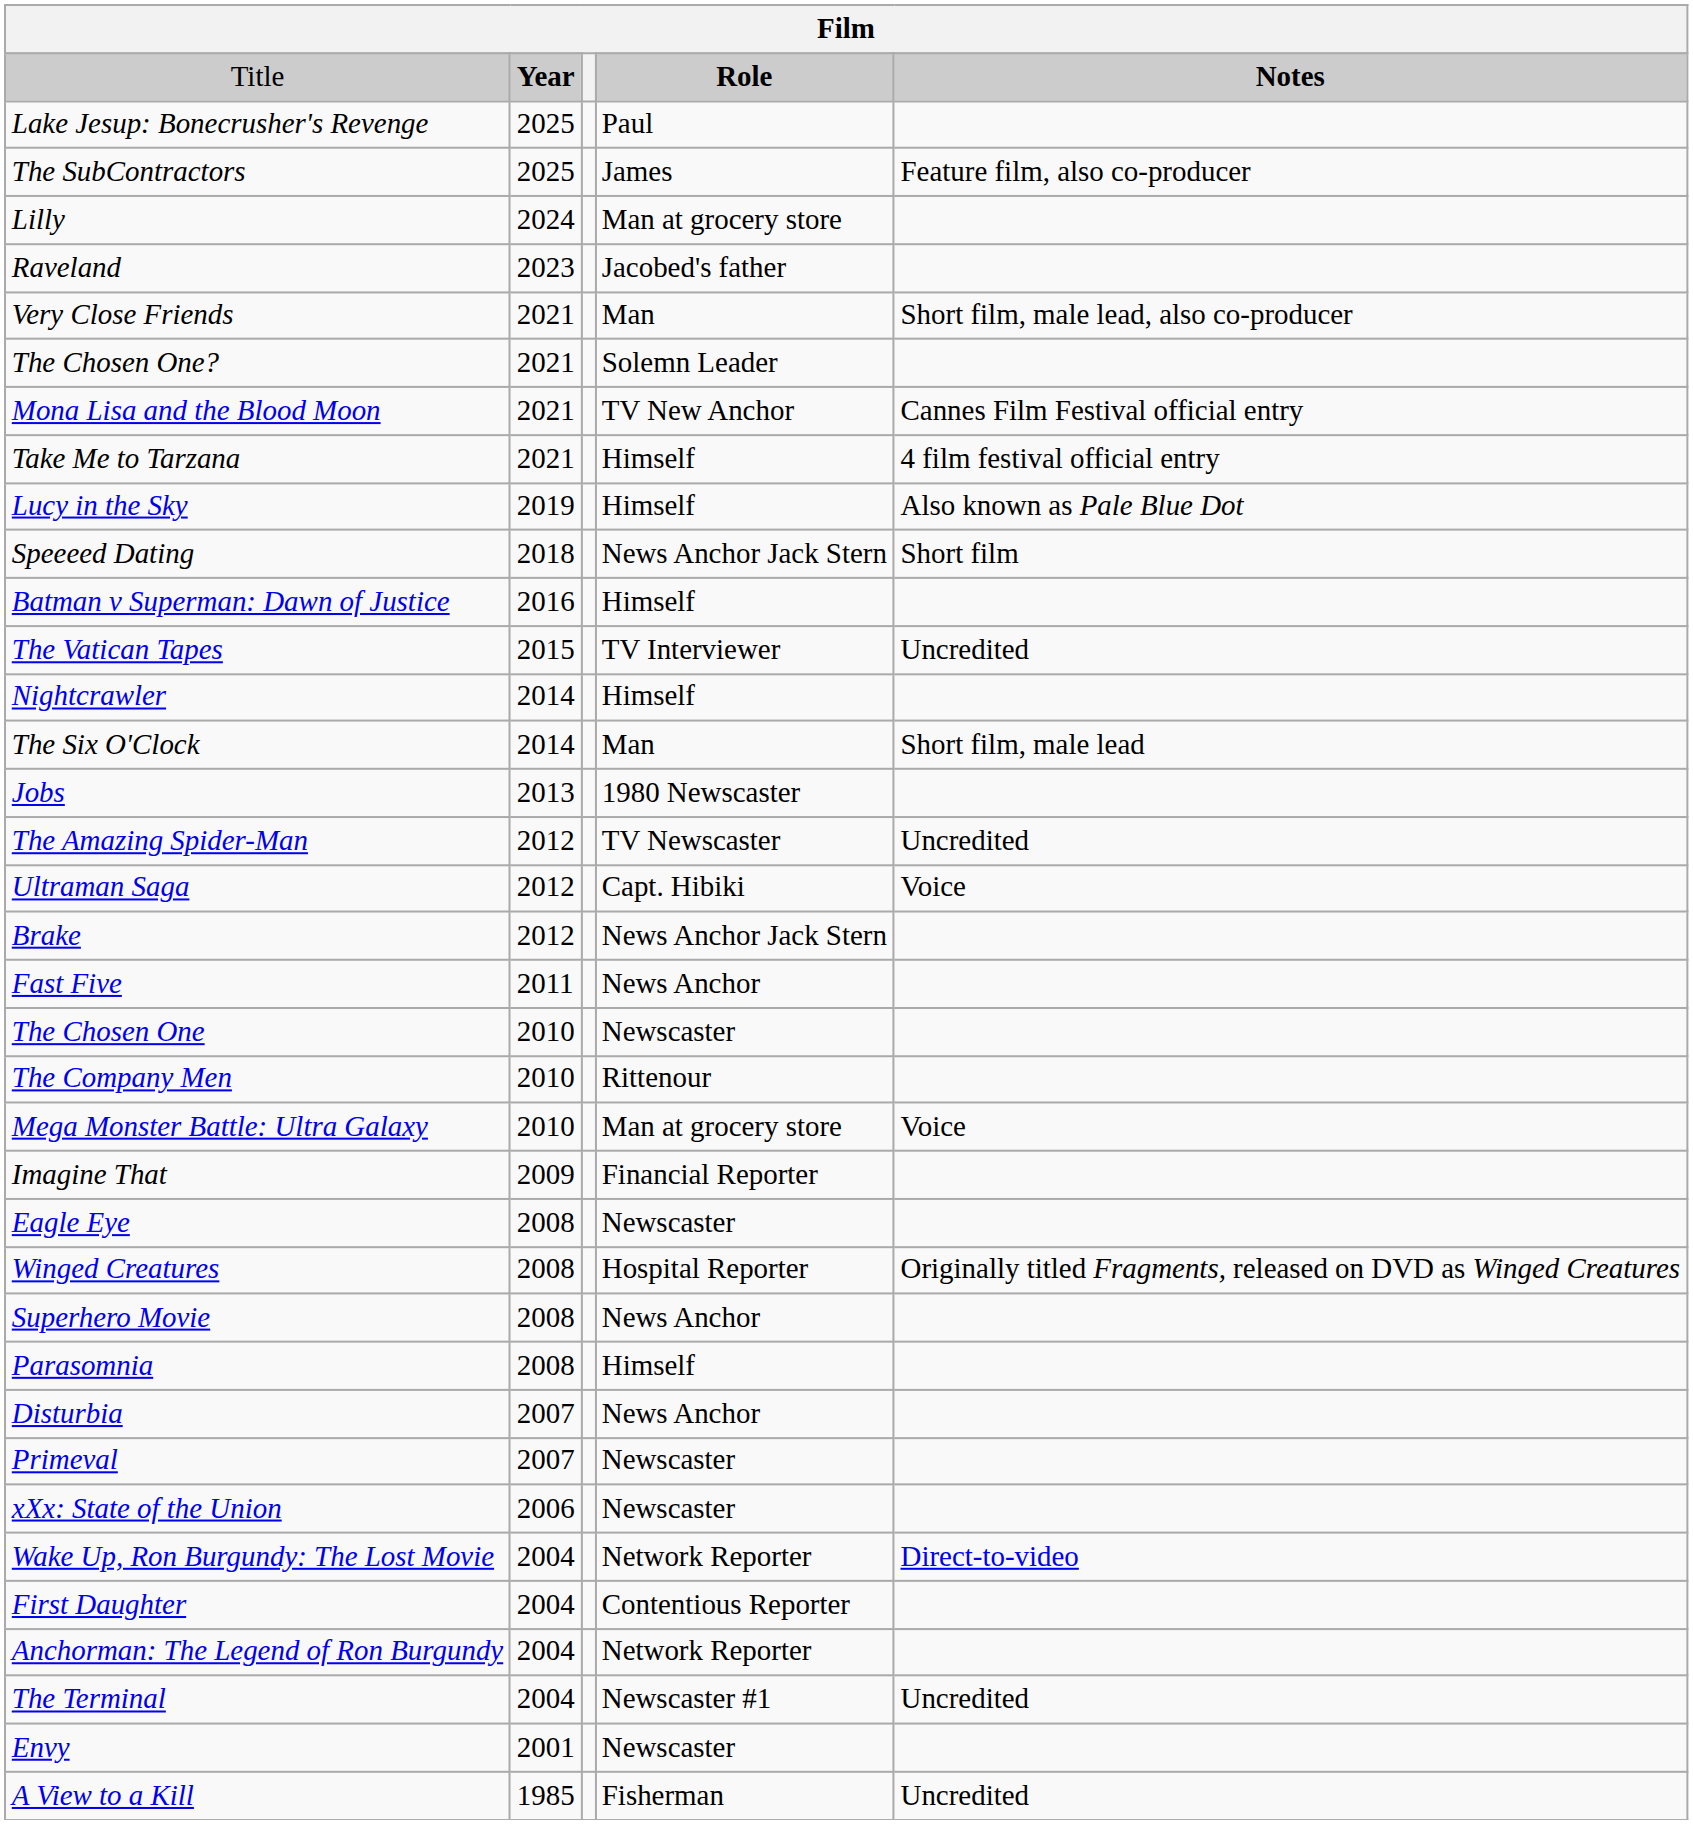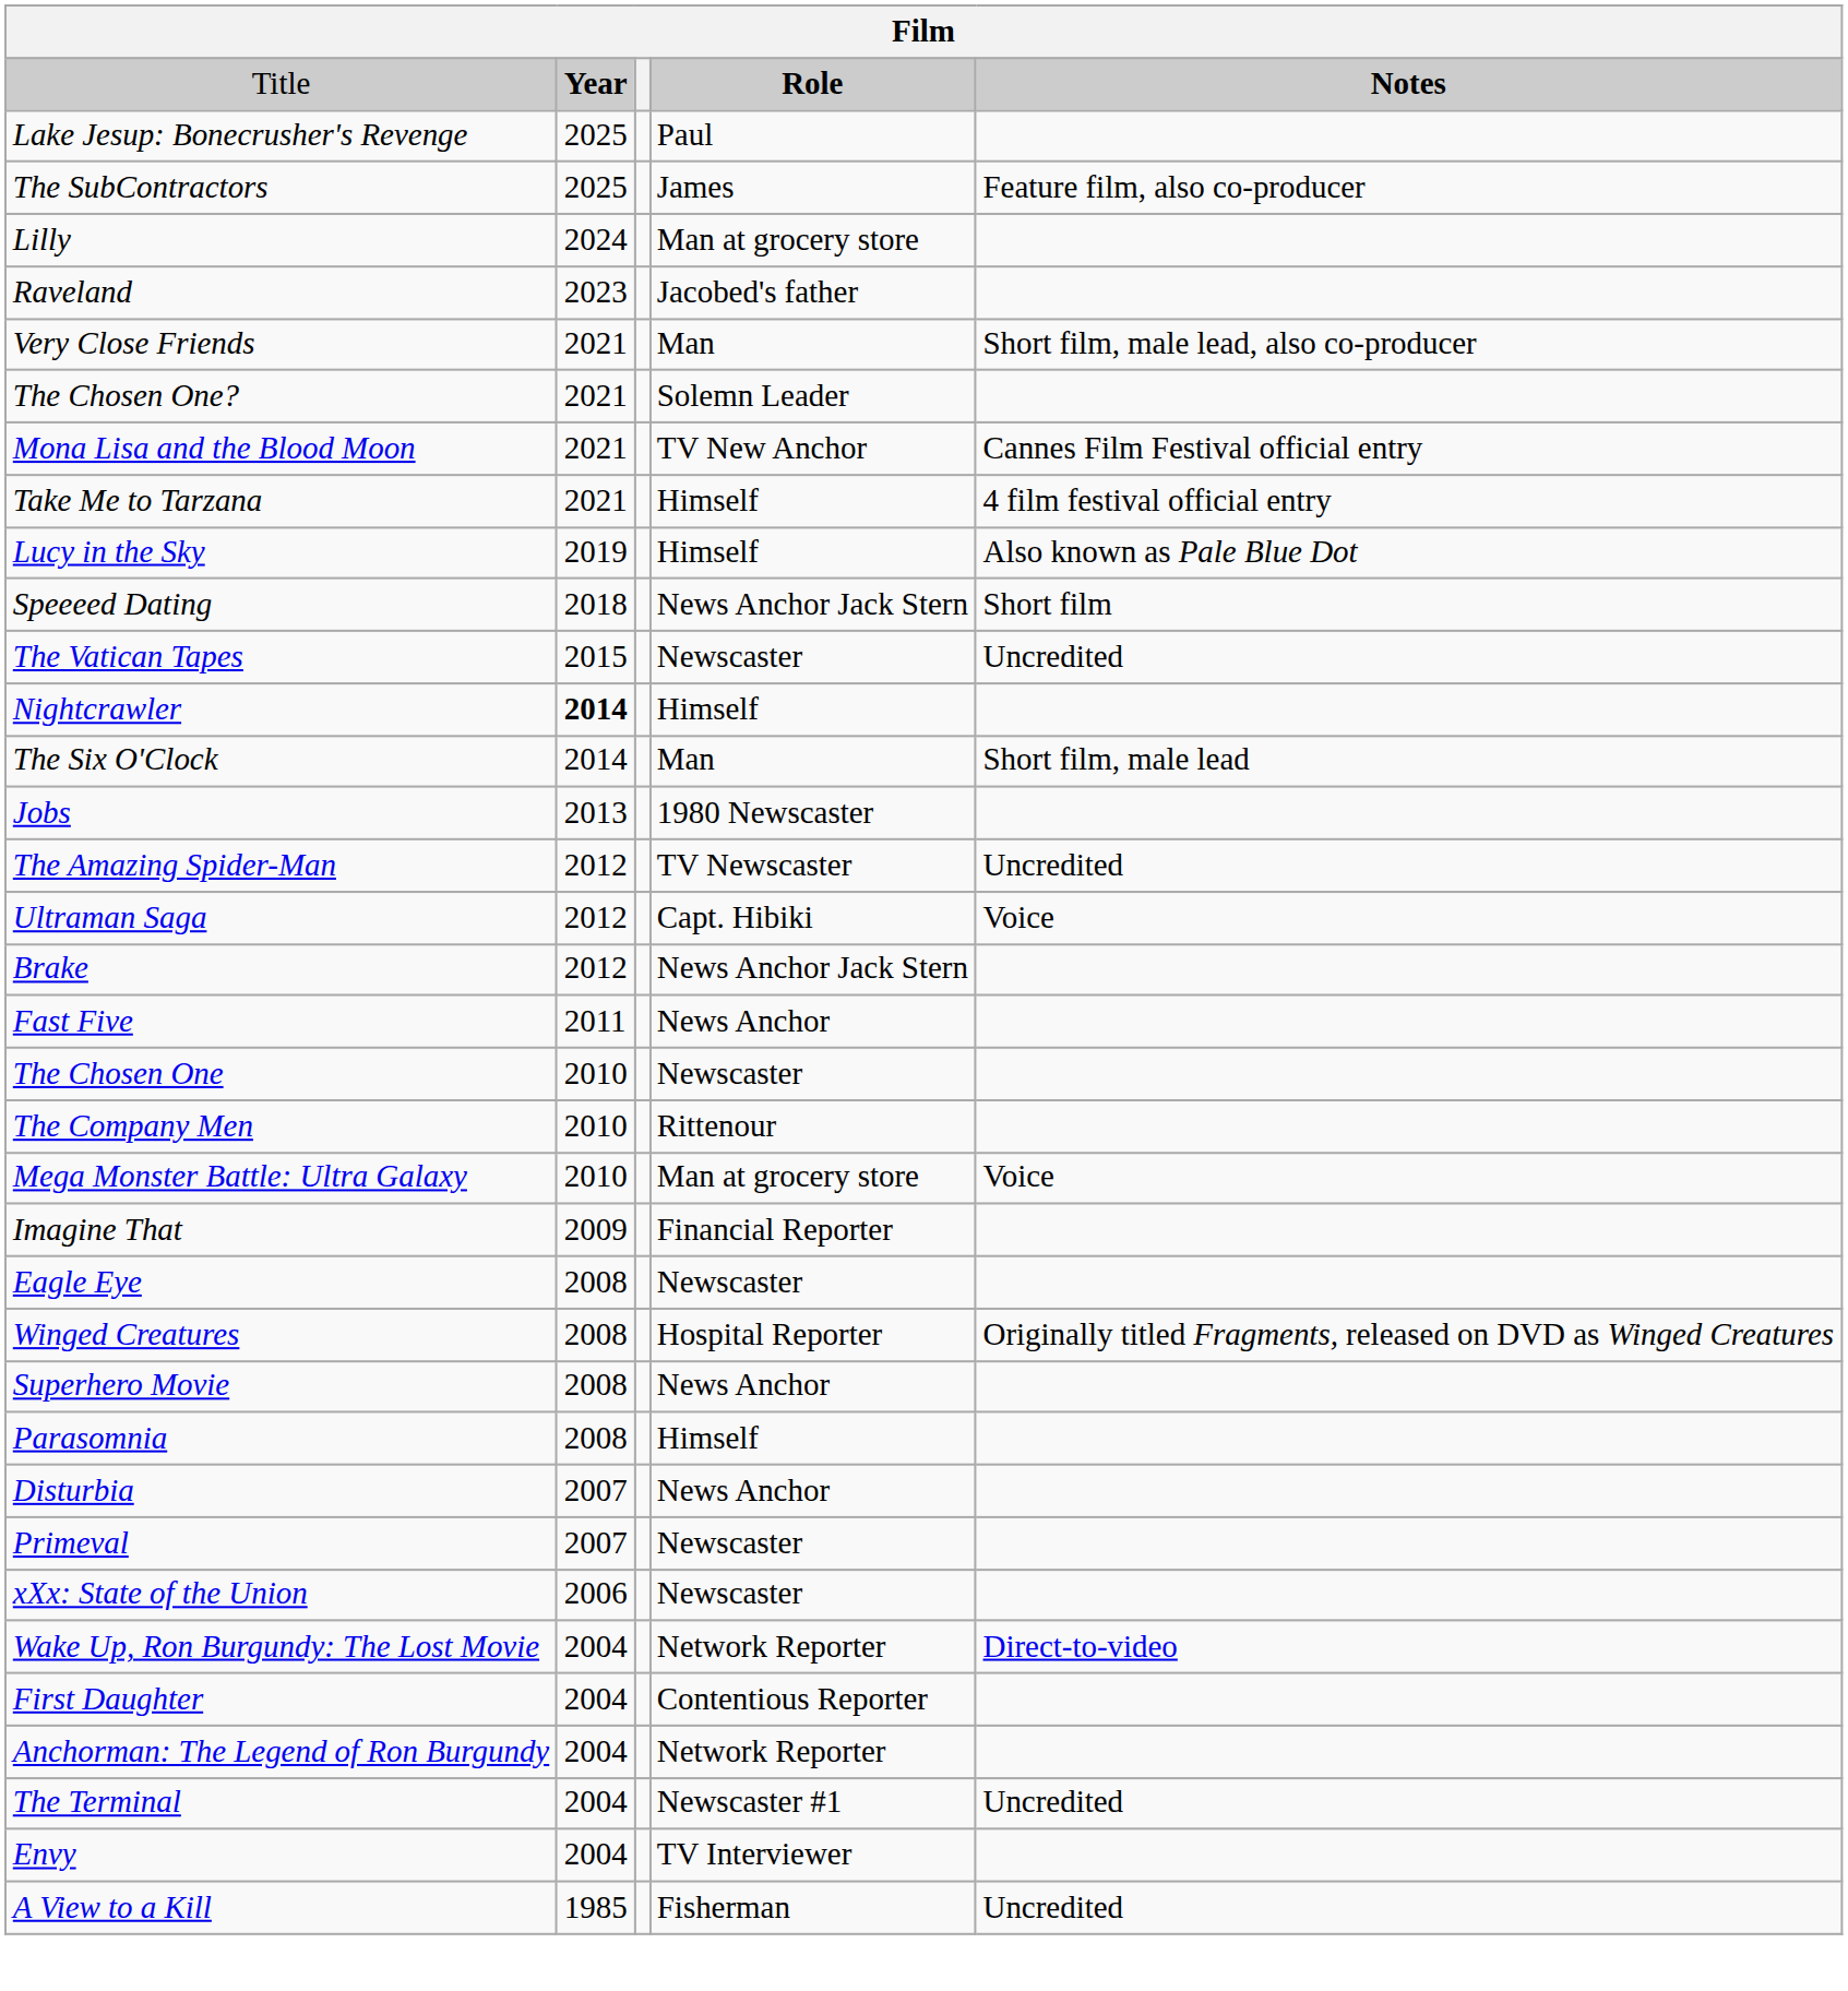- row: Batman v Superman: Dawn of Justice | 2016 | Himself
The Vatican Tapes | column 4: TV Interviewer -> Newscaster
Nightcrawler | column 2: normal -> bold
Envy | column 2: 2001 -> 2004
Envy | column 4: Newscaster -> TV Interviewer
